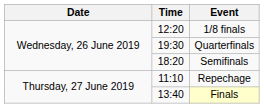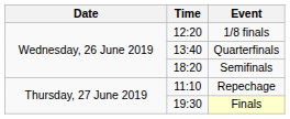Quarterfinals | Time: 19:30 -> 13:40
Finals | Time: 13:40 -> 19:30
